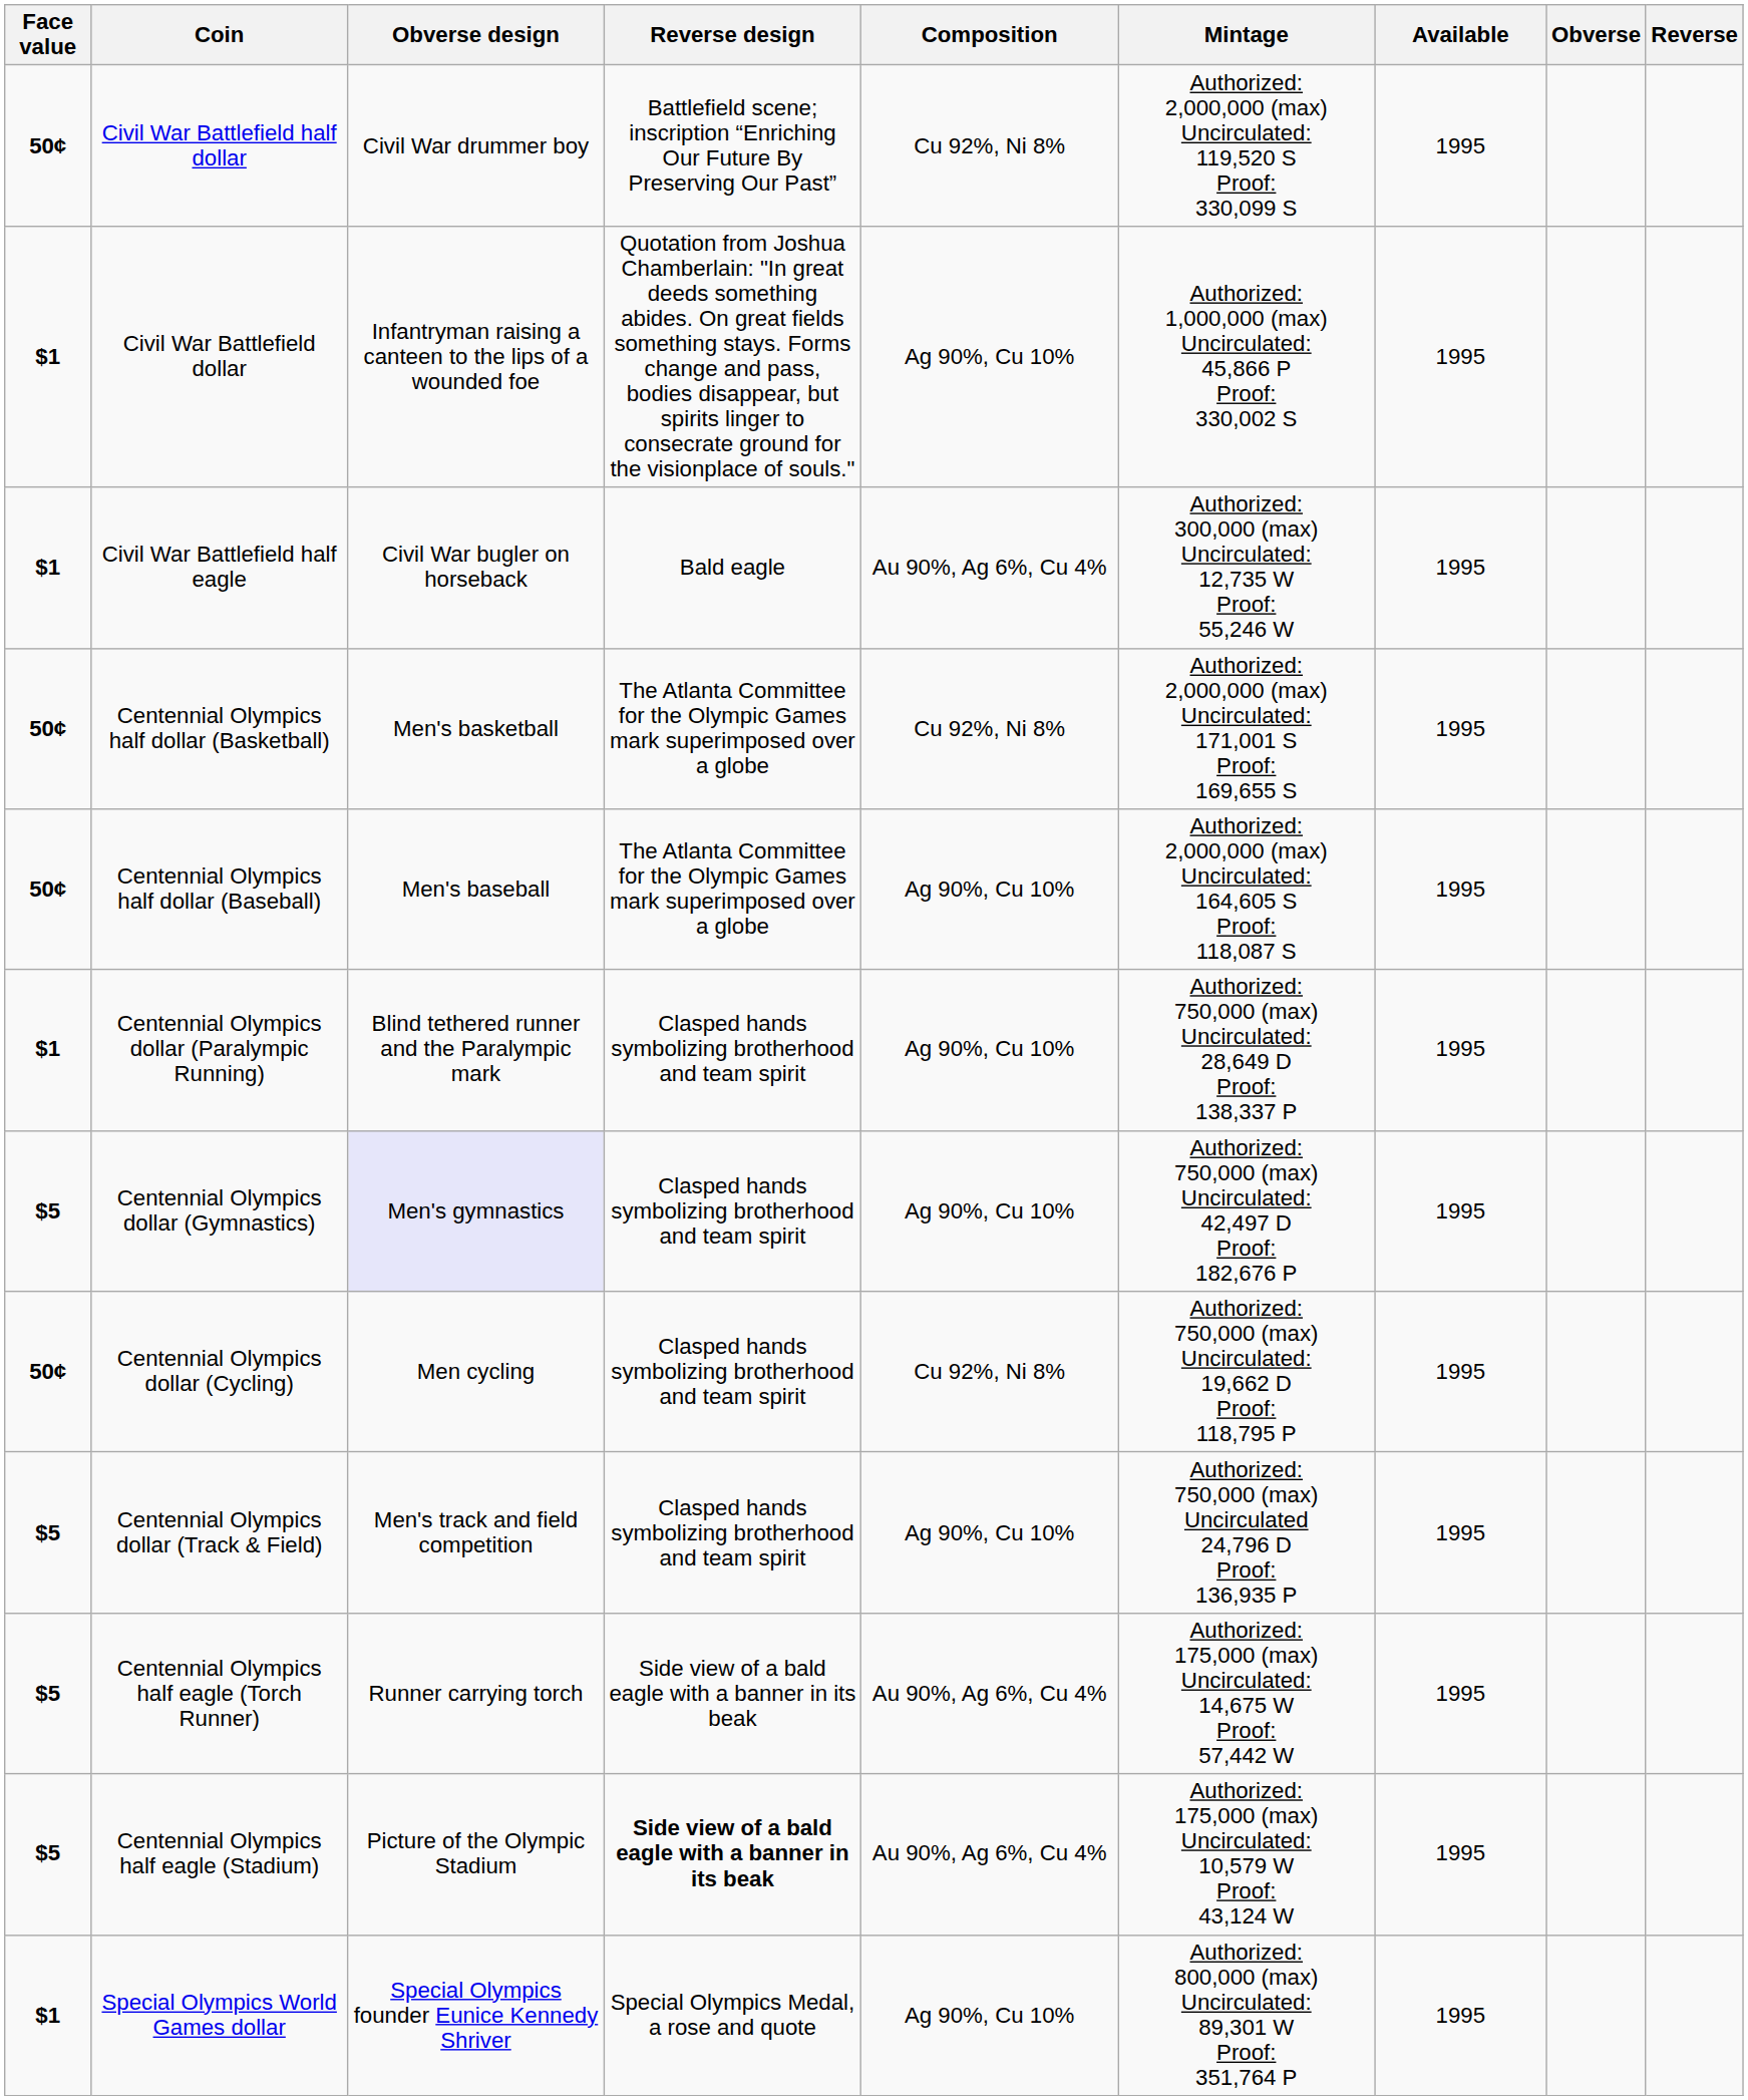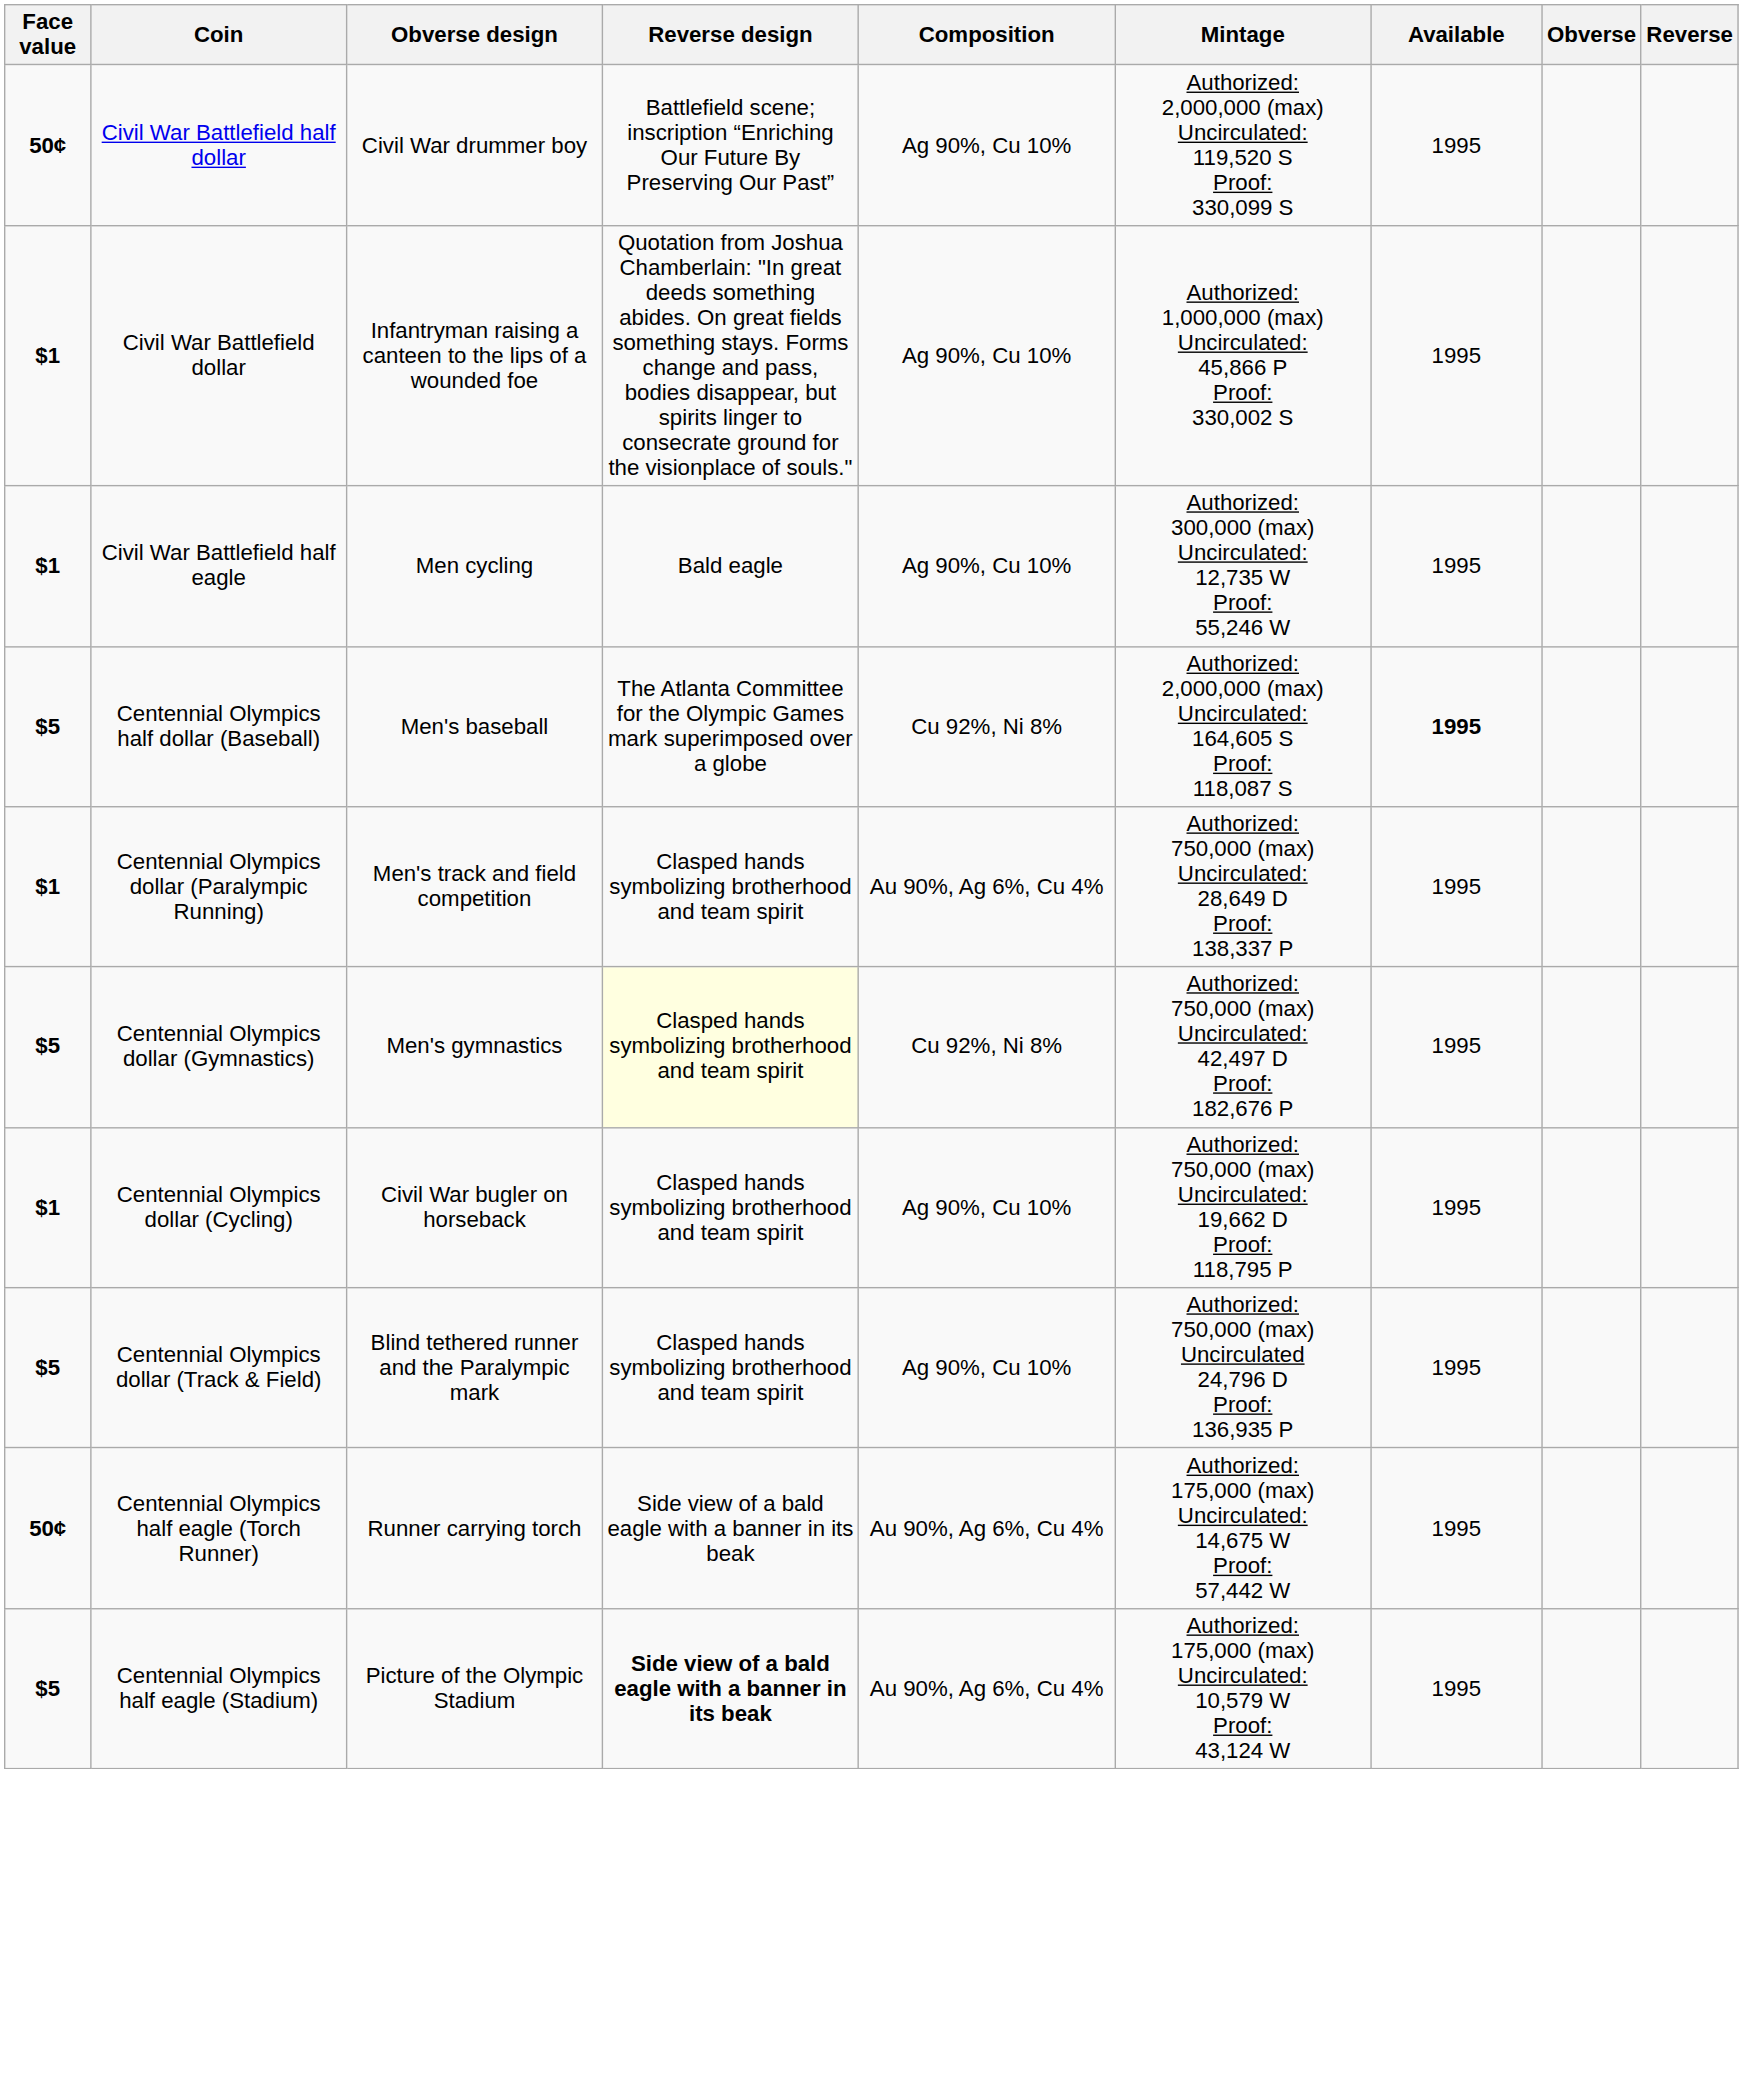Civil War Battlefield half dollar | Composition: Cu 92%, Ni 8% -> Ag 90%, Cu 10%
Civil War Battlefield half eagle | Obverse design: Civil War bugler on horseback -> Men cycling
Civil War Battlefield half eagle | Composition: Au 90%, Ag 6%, Cu 4% -> Ag 90%, Cu 10%
- row: 50¢ | Centennial Olympics half dollar (Basketball) | Men's basketball | The Atlanta Committee for the Olympic Games mark superimposed over a globe | Cu 92%, Ni 8% | Authorized: 2,000,000 (max) Uncirculated: 171,001 S Proof: 169,655 S | 1995
Centennial Olympics half dollar (Baseball) | Face value: 50¢ -> $5
Centennial Olympics half dollar (Baseball) | Composition: Ag 90%, Cu 10% -> Cu 92%, Ni 8%
Centennial Olympics half dollar (Baseball) | Available: normal -> bold
Centennial Olympics dollar (Paralympic Running) | Obverse design: Blind tethered runner and the Paralympic mark -> Men's track and field competition
Centennial Olympics dollar (Paralympic Running) | Composition: Ag 90%, Cu 10% -> Au 90%, Ag 6%, Cu 4%
Centennial Olympics dollar (Gymnastics) | Obverse design: lavender background -> no background
Centennial Olympics dollar (Gymnastics) | Reverse design: no background -> lightyellow background
Centennial Olympics dollar (Gymnastics) | Composition: Ag 90%, Cu 10% -> Cu 92%, Ni 8%
Centennial Olympics dollar (Cycling) | Face value: 50¢ -> $1
Centennial Olympics dollar (Cycling) | Obverse design: Men cycling -> Civil War bugler on horseback
Centennial Olympics dollar (Cycling) | Composition: Cu 92%, Ni 8% -> Ag 90%, Cu 10%
Centennial Olympics dollar (Track & Field) | Obverse design: Men's track and field competition -> Blind tethered runner and the Paralympic mark
Centennial Olympics half eagle (Torch Runner) | Face value: $5 -> 50¢
- row: $1 | Special Olympics World Games dollar | Special Olympics founder Eunice Kennedy Shriver | Special Olympics Medal, a rose and quote | Ag 90%, Cu 10% | Authorized: 800,000 (max) Uncirculated: 89,301 W Proof: 351,764 P | 1995
